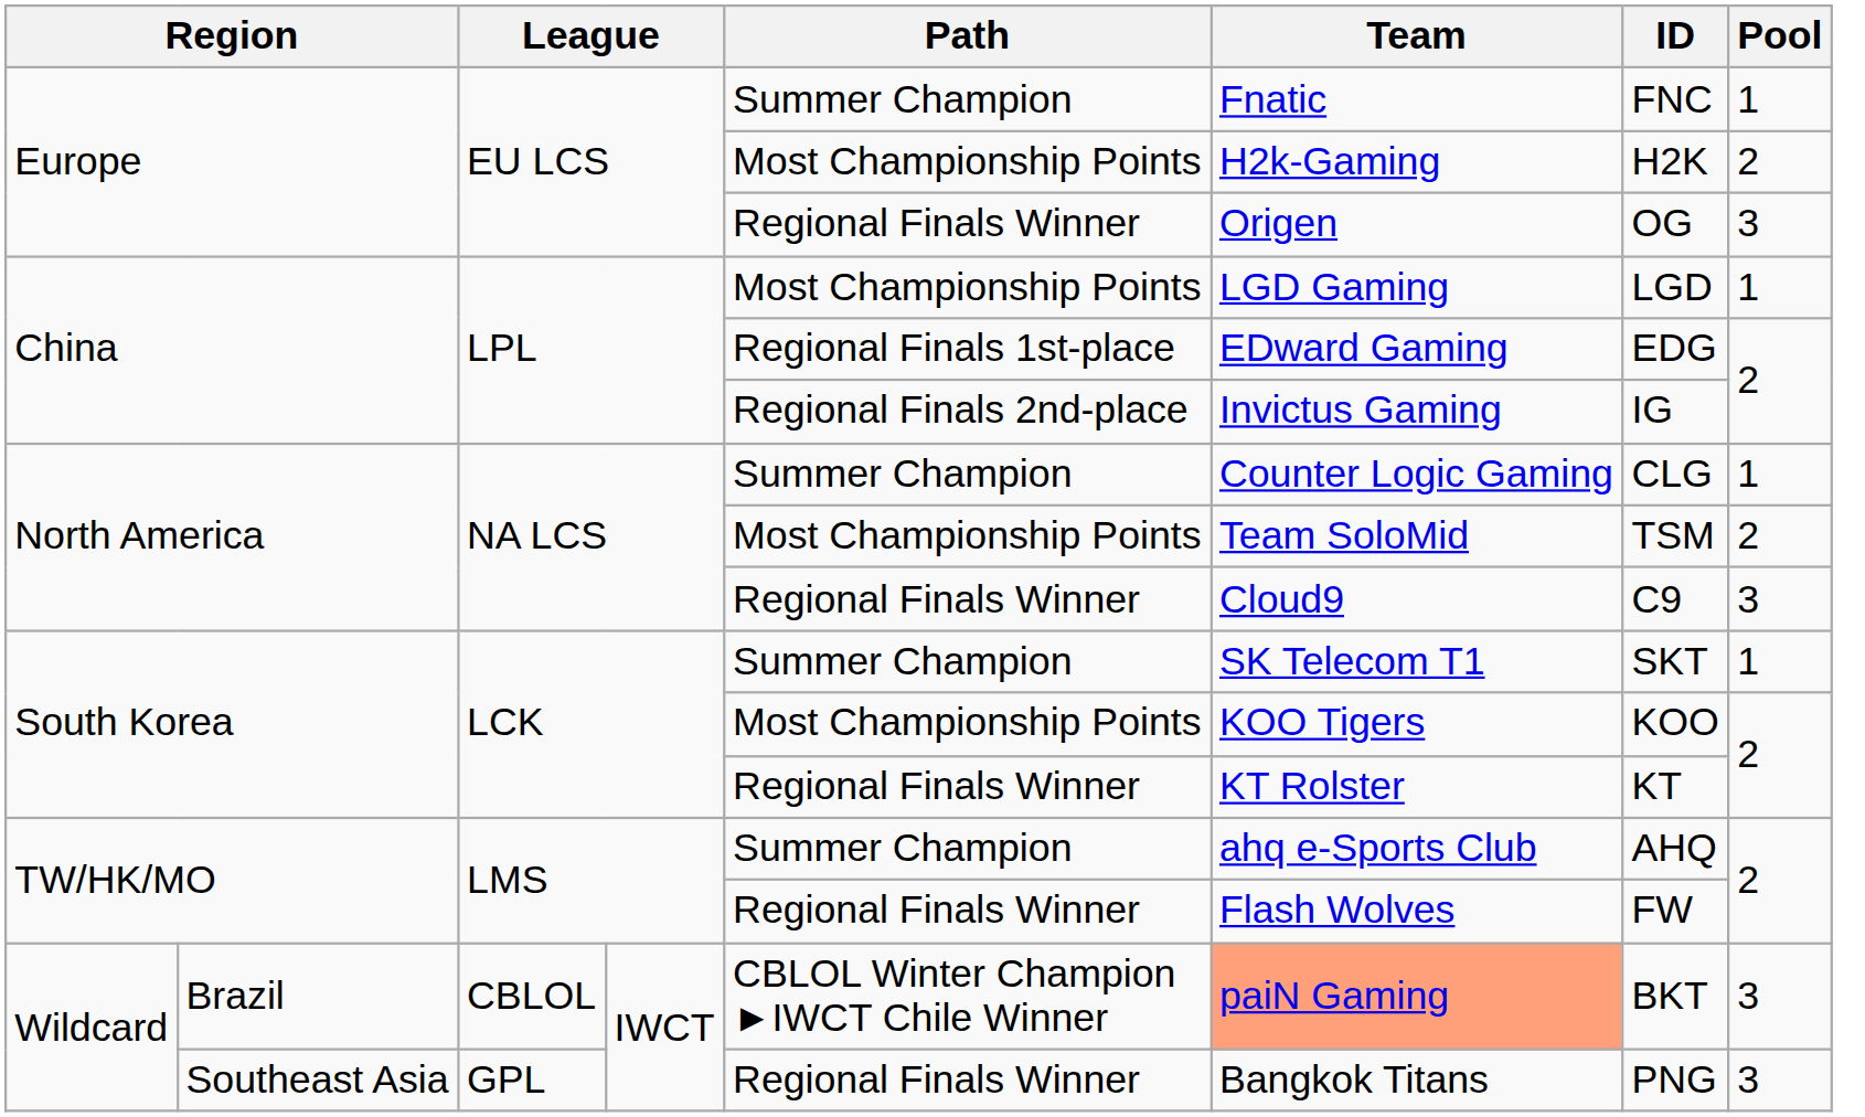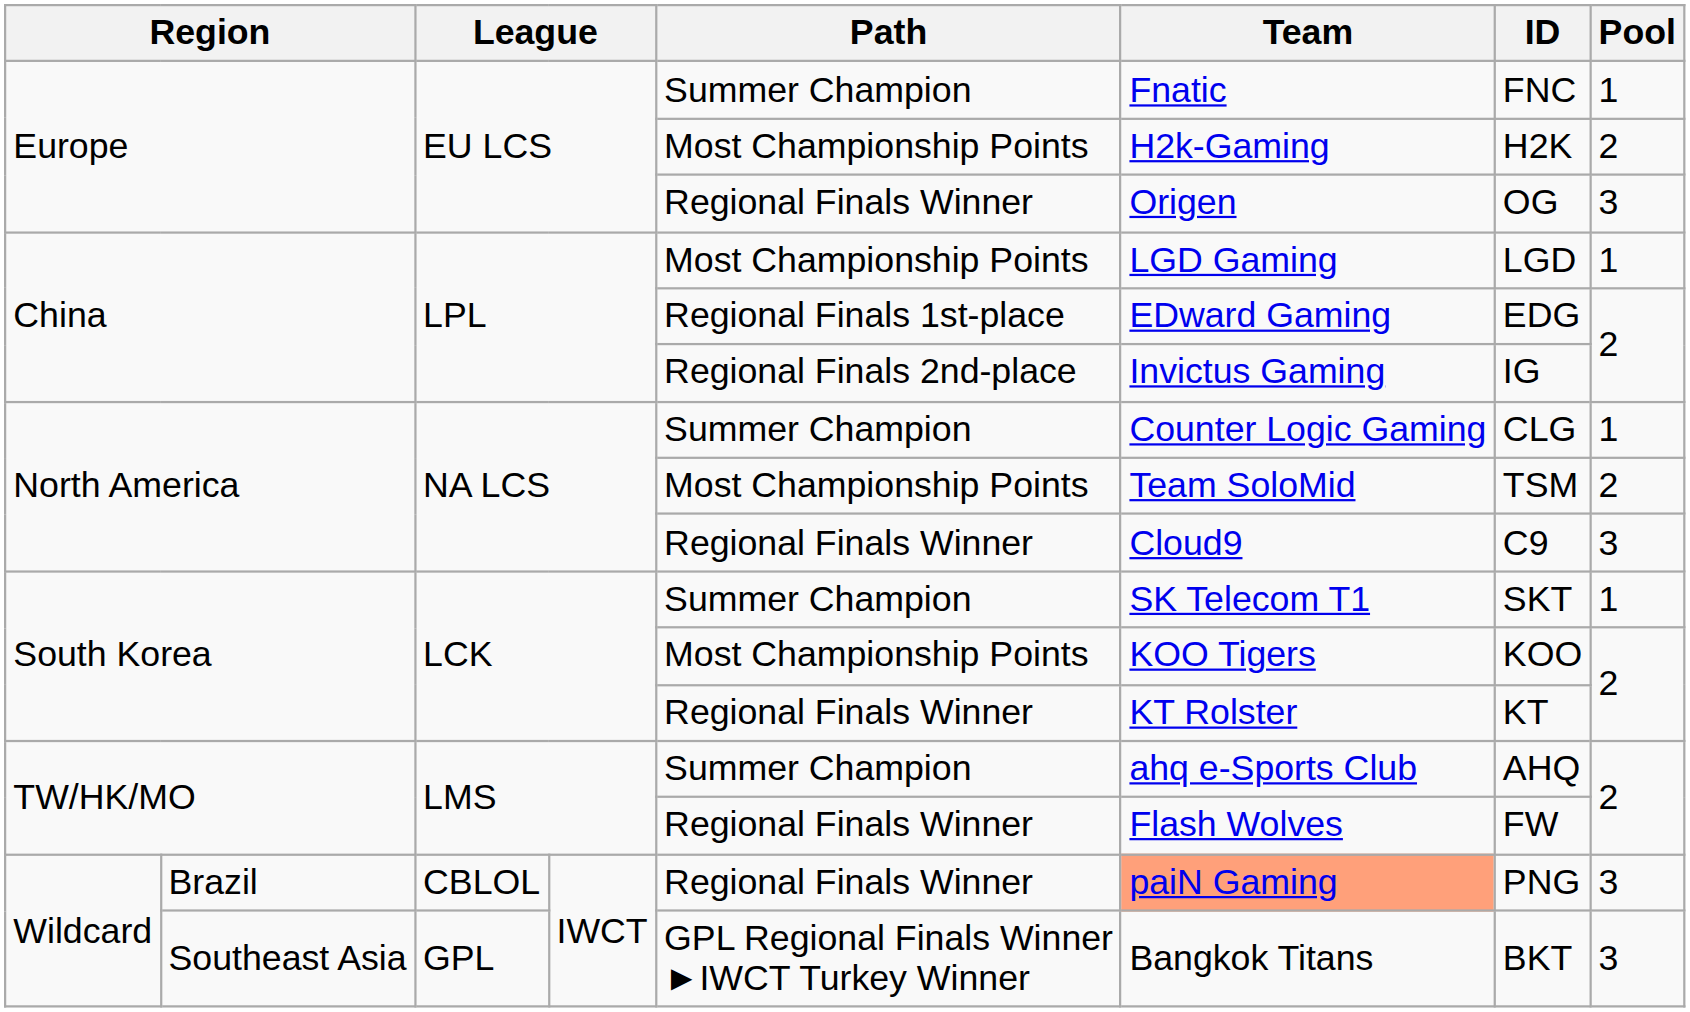Brazil | Path: CBLOL Winter Champion ►IWCT Chile Winner -> Regional Finals Winner
Brazil | ID: BKT -> PNG
Southeast Asia | Path: Regional Finals Winner -> GPL Regional Finals Winner ►IWCT Turkey Winner
Southeast Asia | ID: PNG -> BKT
